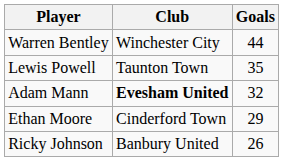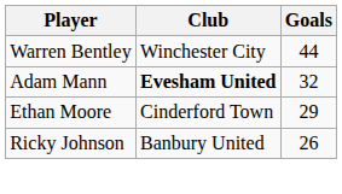- row: Lewis Powell | Taunton Town | 35
